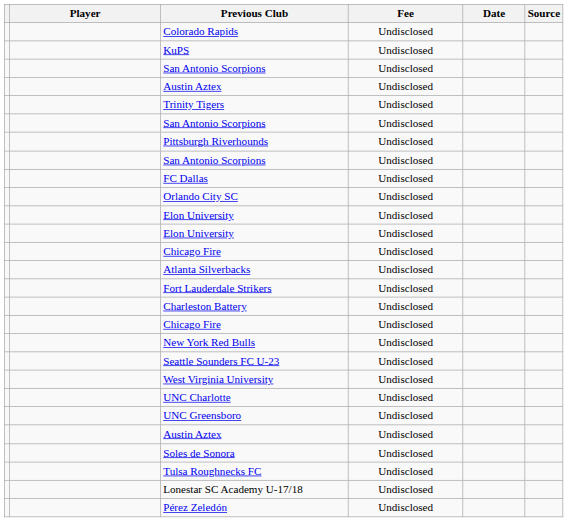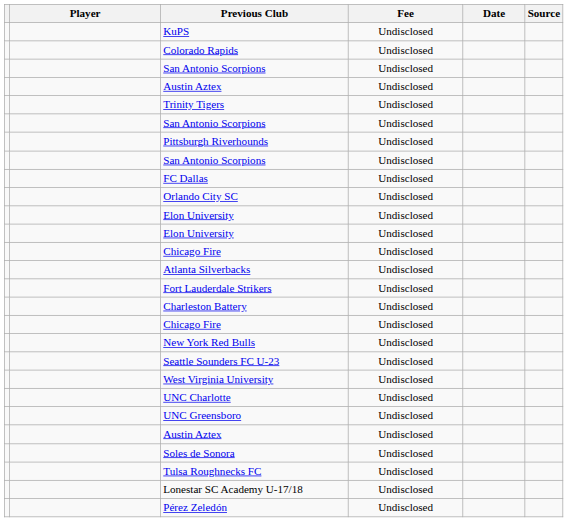rows swapped: Colorado Rapids <-> KuPS
